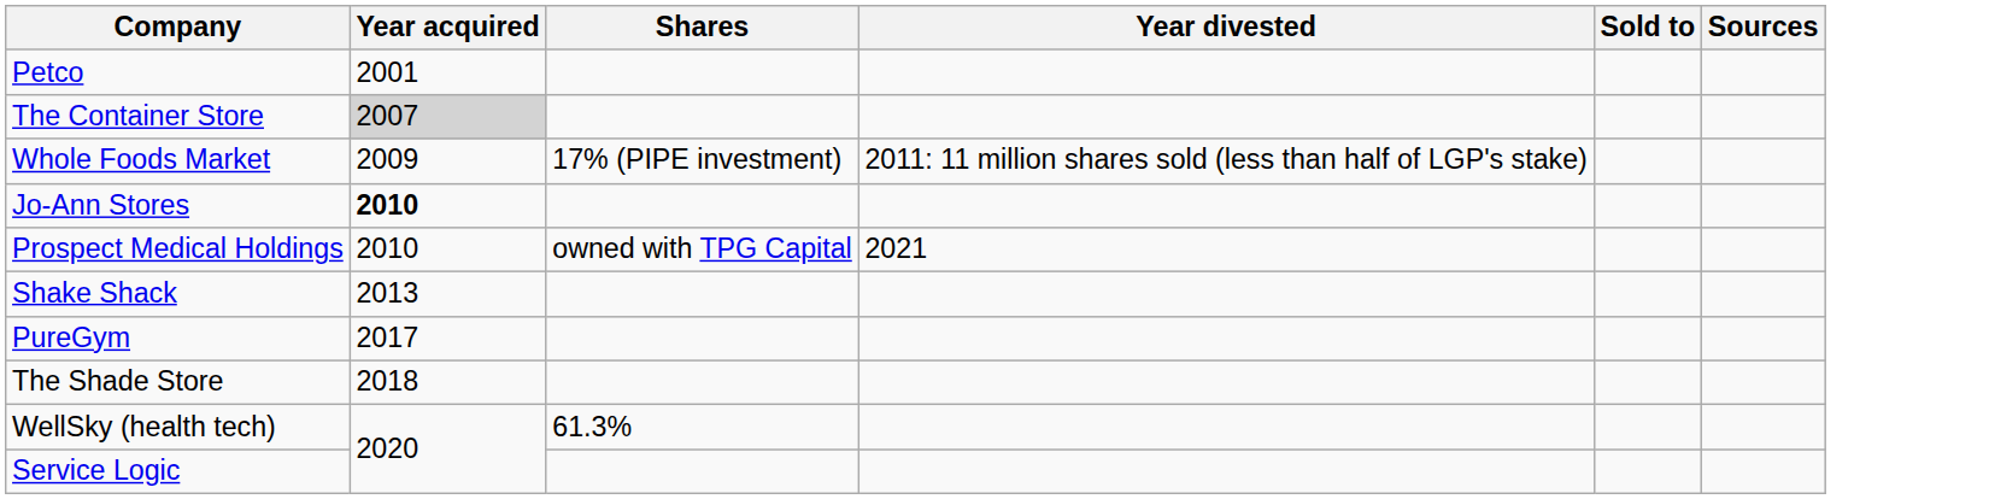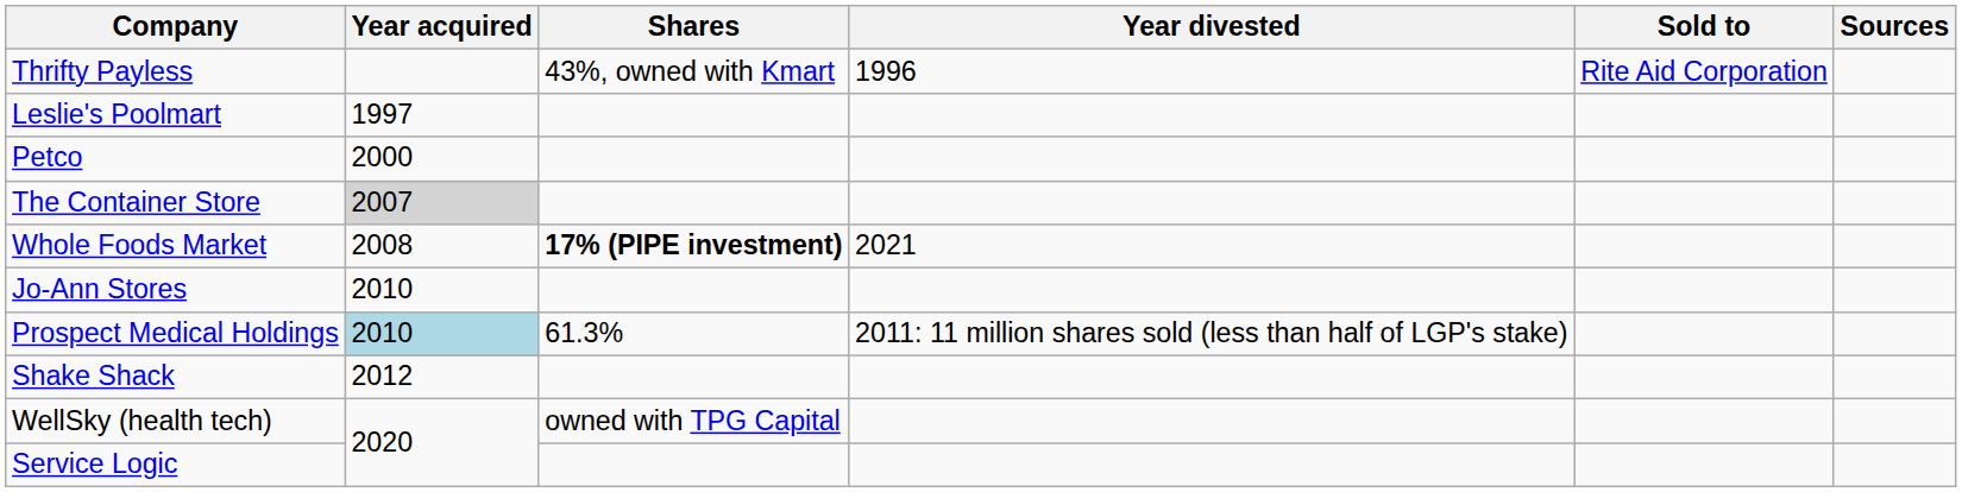+ row: Thrifty Payless | 43%, owned with Kmart | 1996 | Rite Aid Corporation
+ row: Leslie's Poolmart | 1997
Petco | Year acquired: 2001 -> 2000
Whole Foods Market | Year acquired: 2009 -> 2008
Whole Foods Market | Shares: normal -> bold
Whole Foods Market | Year divested: 2011: 11 million shares sold (less than half of LGP's stake) -> 2021
Jo-Ann Stores | Year acquired: bold -> normal
Prospect Medical Holdings | Year acquired: no background -> lightblue background
Prospect Medical Holdings | Shares: owned with TPG Capital -> 61.3%
Prospect Medical Holdings | Year divested: 2021 -> 2011: 11 million shares sold (less than half of LGP's stake)
Shake Shack | Year acquired: 2013 -> 2012
- row: PureGym | 2017
- row: The Shade Store | 2018
WellSky (health tech) | Shares: 61.3% -> owned with TPG Capital
